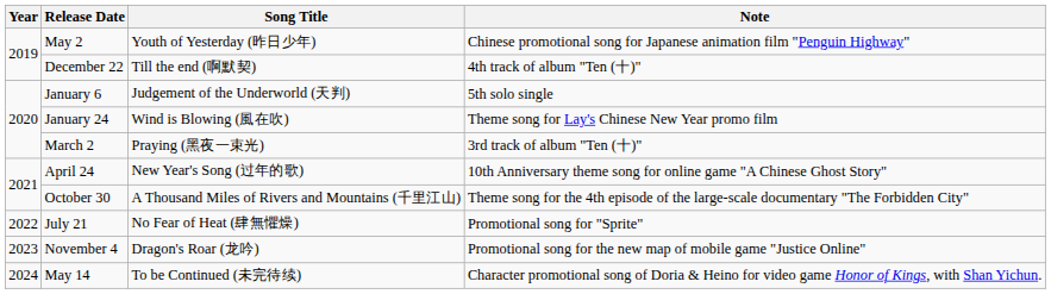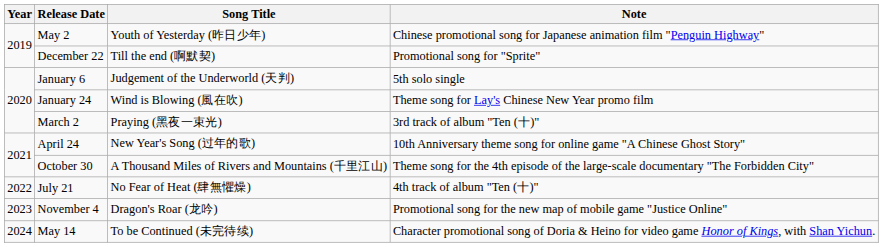December 22 | Note: 4th track of album "Ten (十)" -> Promotional song for "Sprite"
July 21 | Note: Promotional song for "Sprite" -> 4th track of album "Ten (十)"
